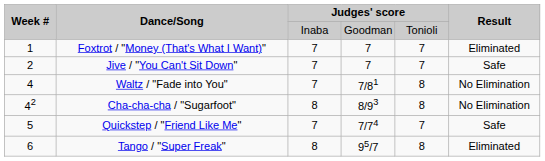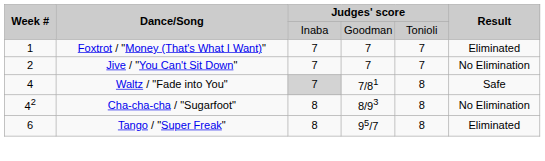Jive / "You Can't Sit Down" | Result: Safe -> No Elimination
Waltz / "Fade into You" | column 3: no background -> lightgrey background
Waltz / "Fade into You" | Result: No Elimination -> Safe
- row: 5 | Quickstep / "Friend Like Me" | 7 | 7/74 | 7 | Safe
